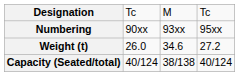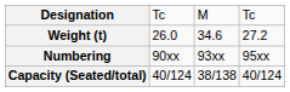rows swapped: Numbering <-> Weight (t)
